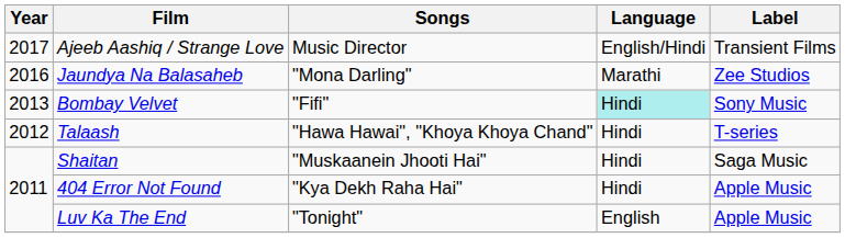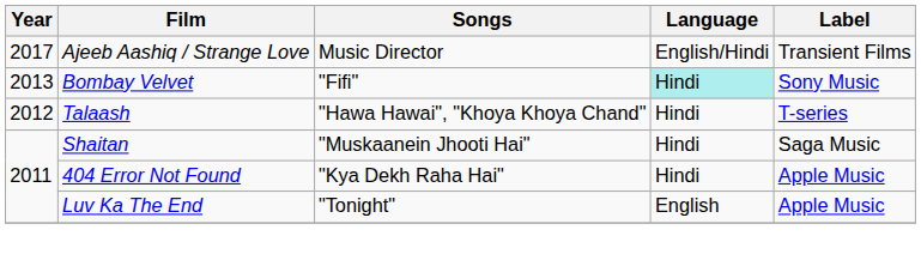- row: 2016 | Jaundya Na Balasaheb | "Mona Darling" | Marathi | Zee Studios
